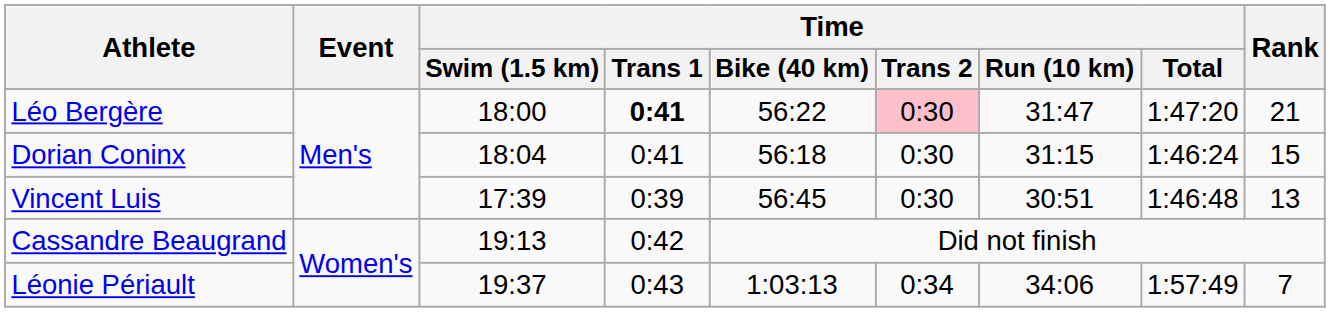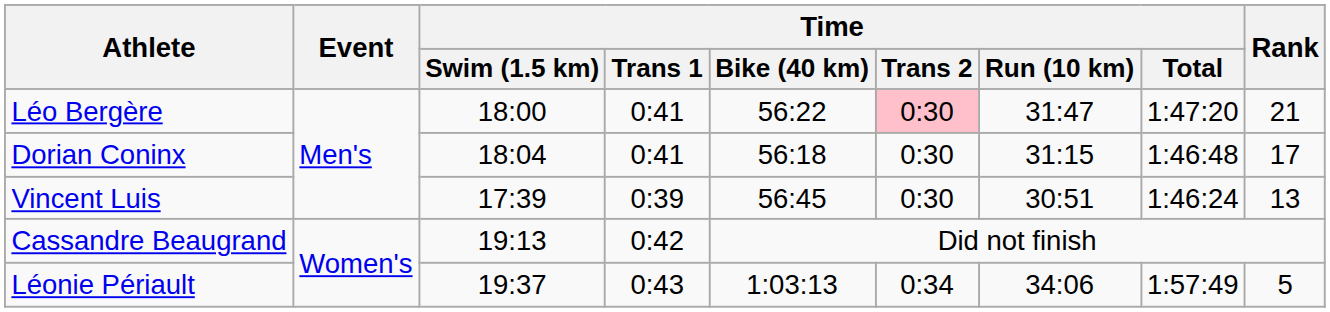Léo Bergère | Time / Trans 1: bold -> normal
Dorian Coninx | Time / Total: 1:46:24 -> 1:46:48
Dorian Coninx | Rank: 15 -> 17
Vincent Luis | Time / Total: 1:46:48 -> 1:46:24
Léonie Périault | Rank: 7 -> 5
